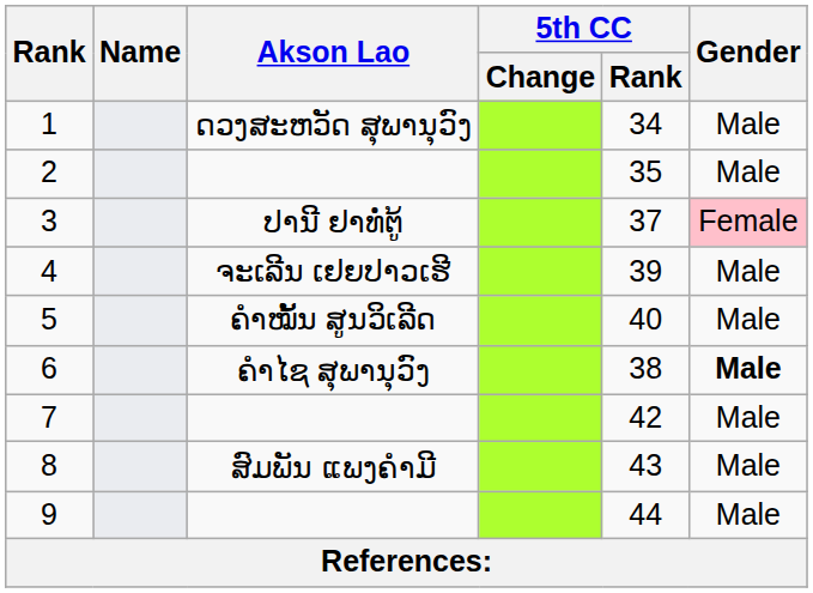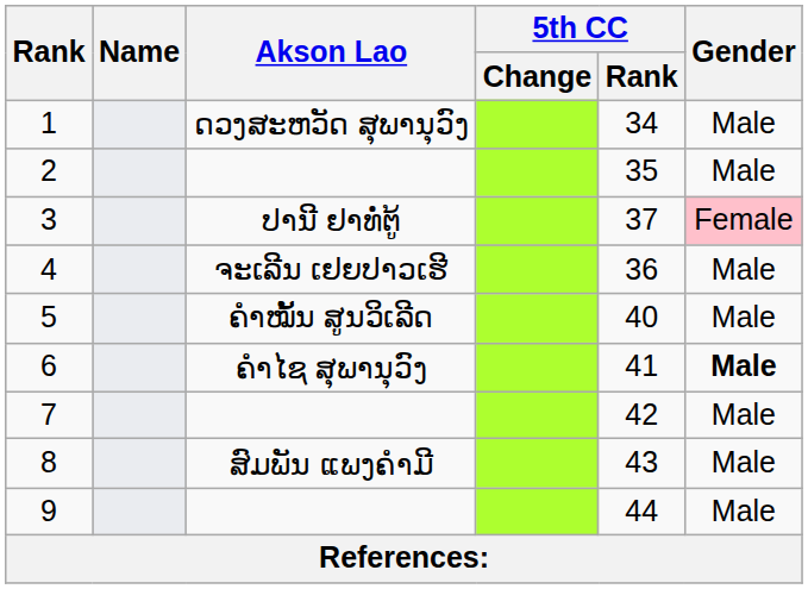4 | 5th CC / Rank: 39 -> 36
6 | 5th CC / Rank: 38 -> 41
